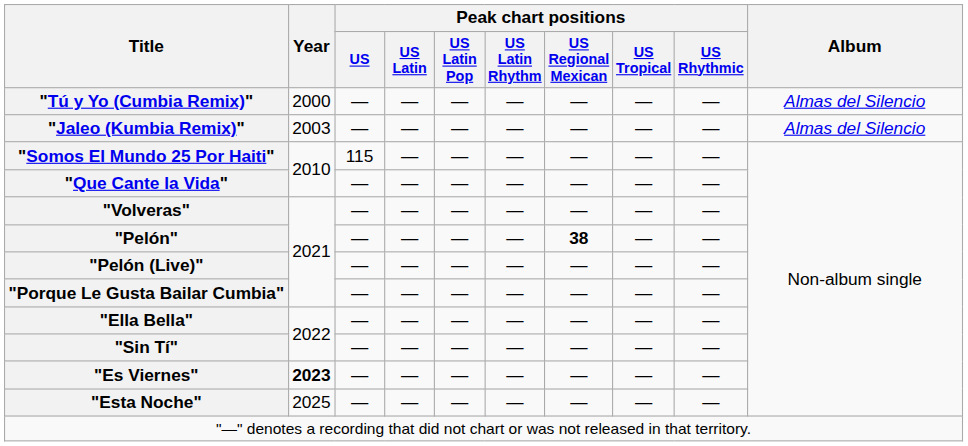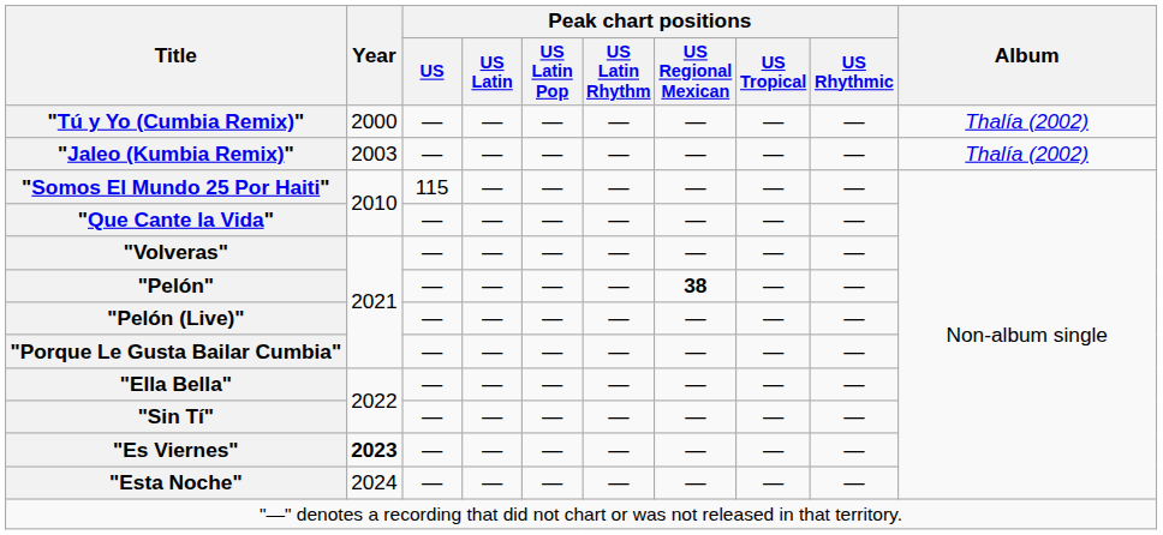"Tú y Yo (Cumbia Remix)" | Album: Almas del Silencio -> Thalía (2002)
"Jaleo (Kumbia Remix)" | Album: Almas del Silencio -> Thalía (2002)
"Esta Noche" | Year: 2025 -> 2024
